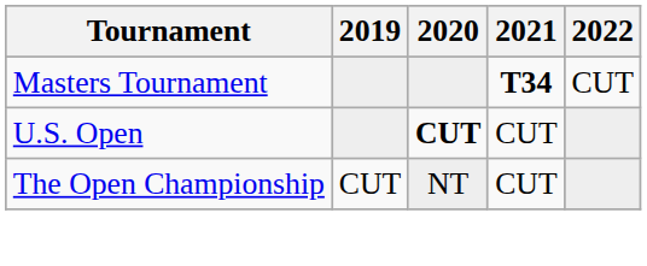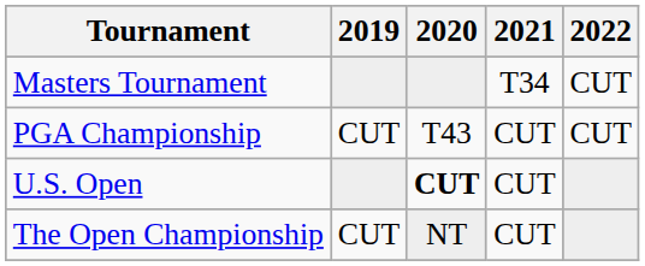Masters Tournament | 2021: bold -> normal
+ row: PGA Championship | CUT | T43 | CUT | CUT
